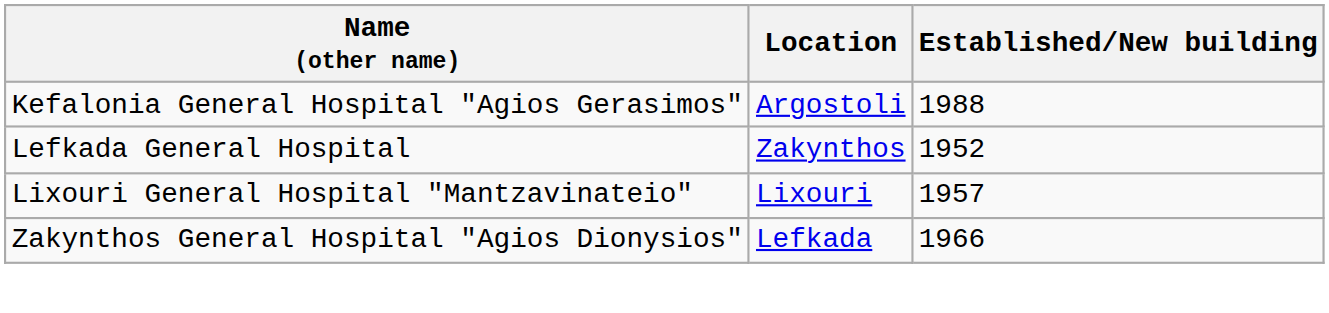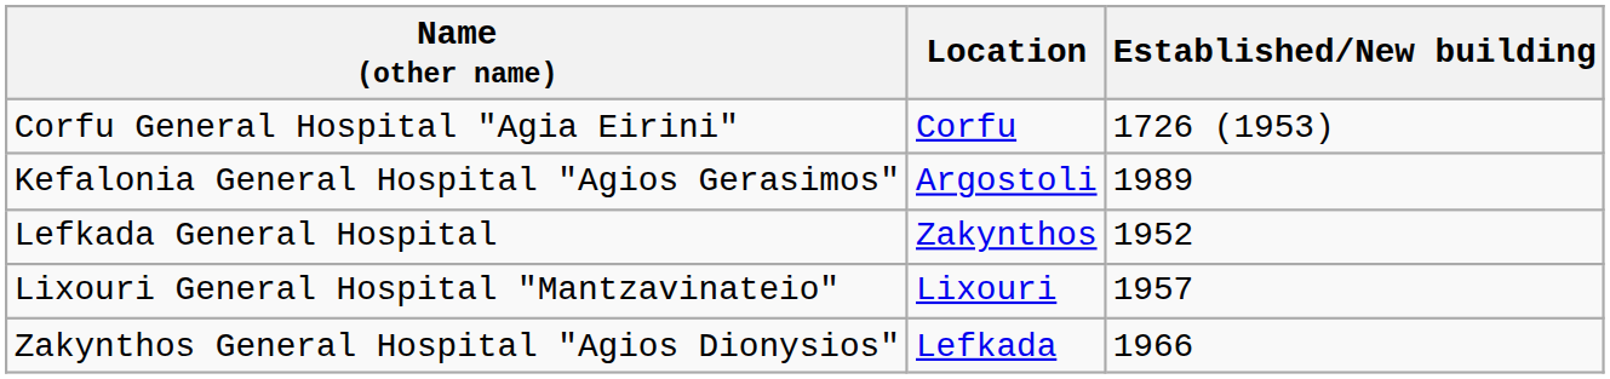+ row: Corfu General Hospital "Agia Eirini" | Corfu | 1726 (1953)
Kefalonia General Hospital "Agios Gerasimos" | Established/New building: 1988 -> 1989
